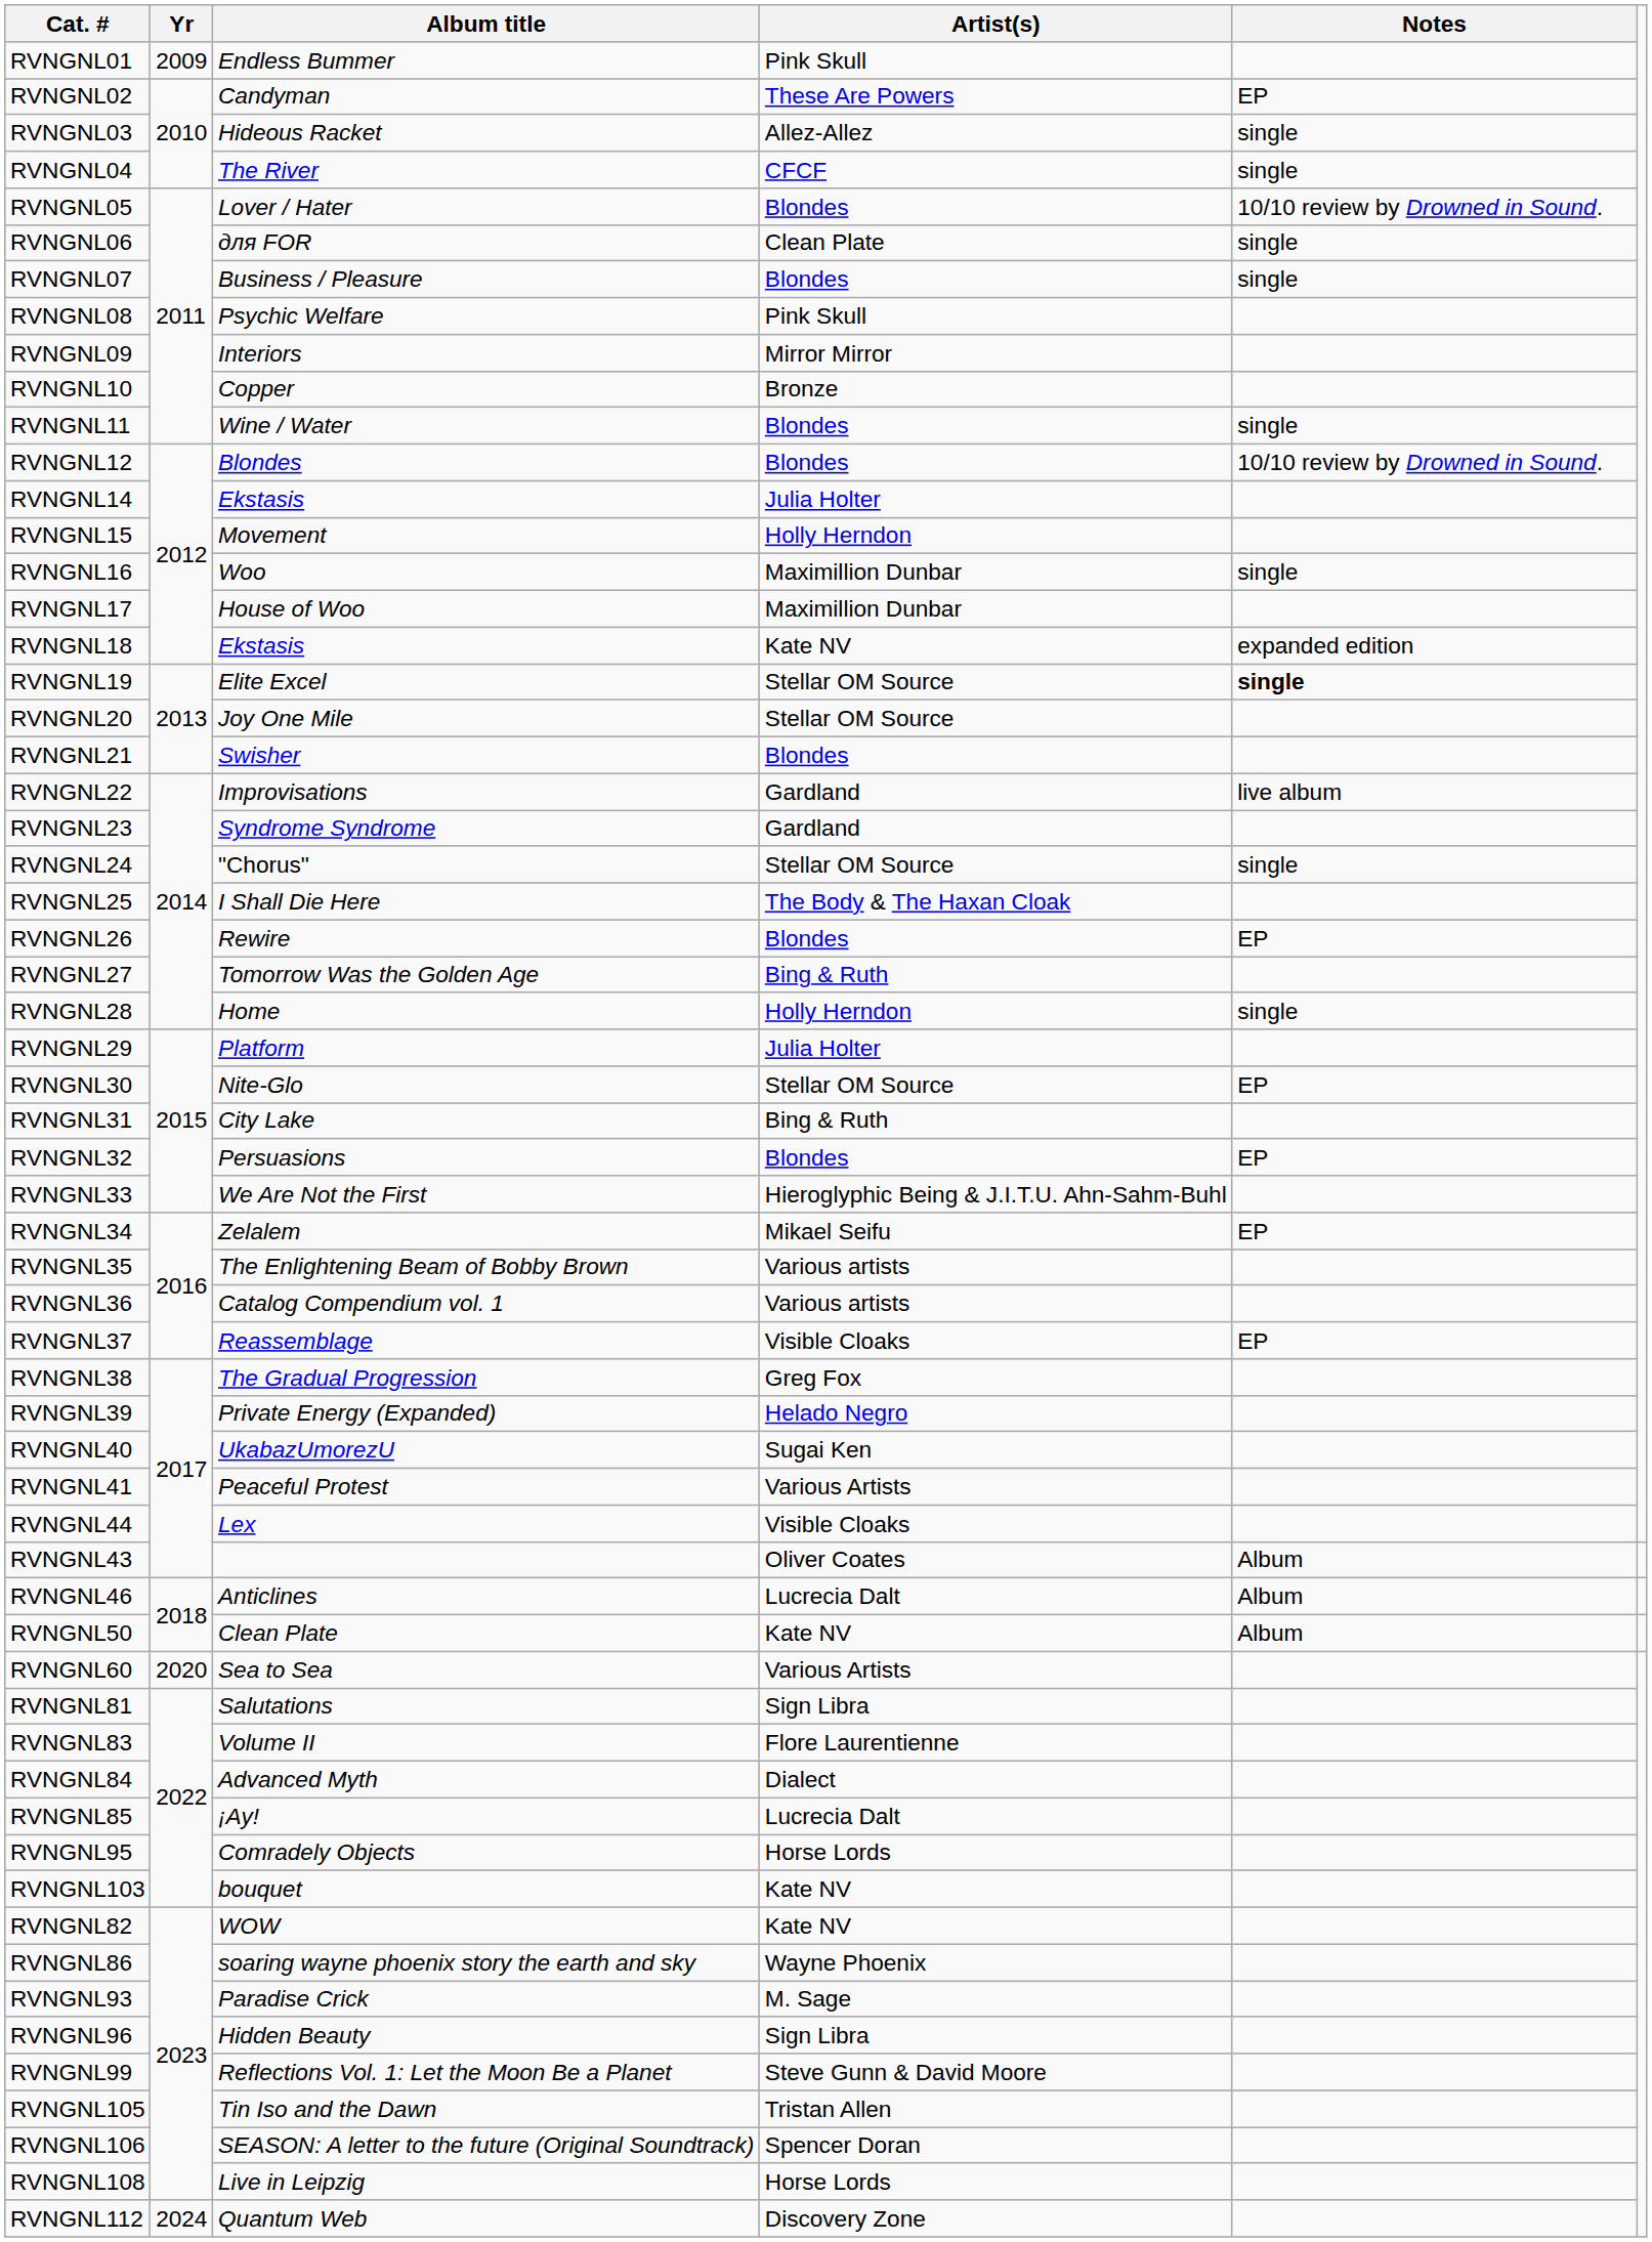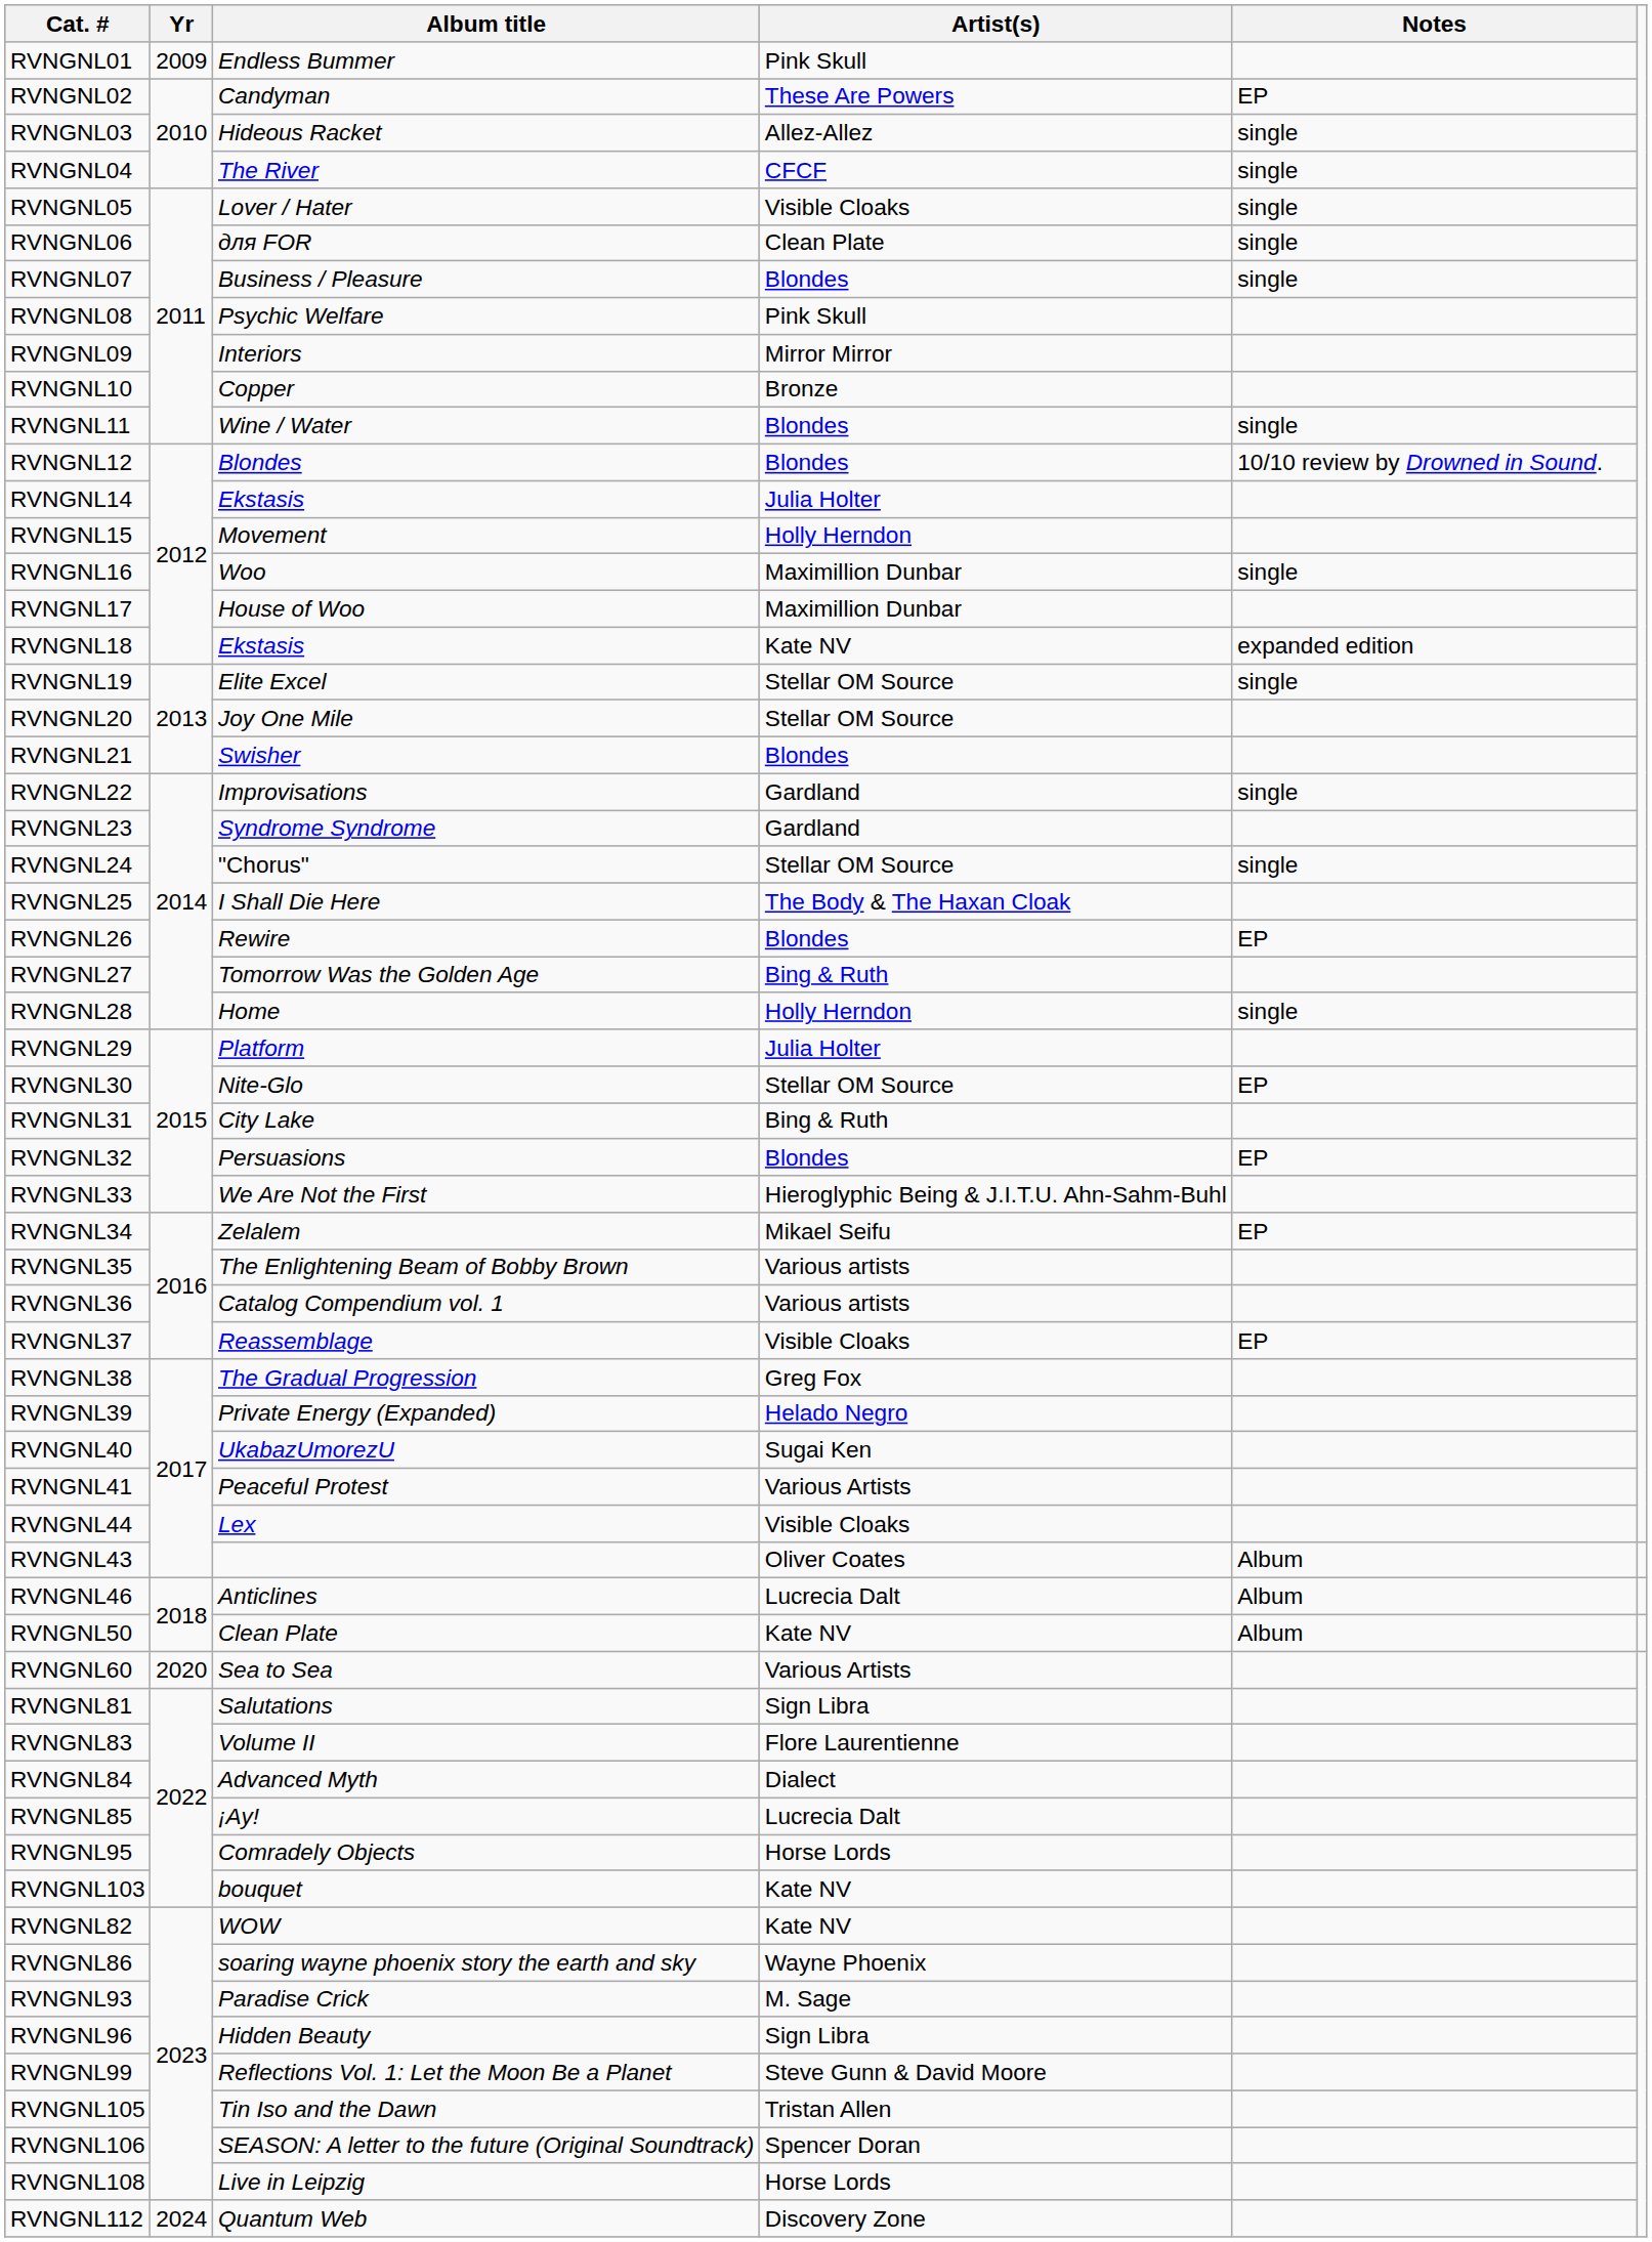RVNGNL05 | Artist(s): Blondes -> Visible Cloaks
RVNGNL05 | Notes: 10/10 review by Drowned in Sound. -> single
RVNGNL19 | Notes: bold -> normal
RVNGNL22 | Notes: live album -> single
